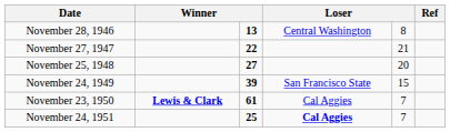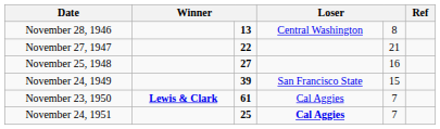November 25, 1948 | column 5: 20 -> 16
